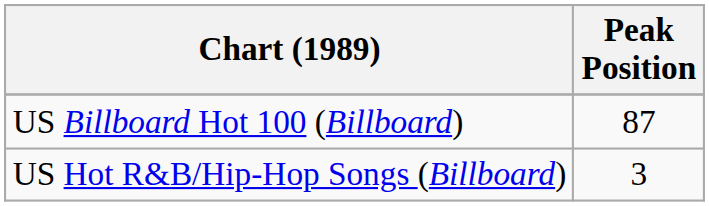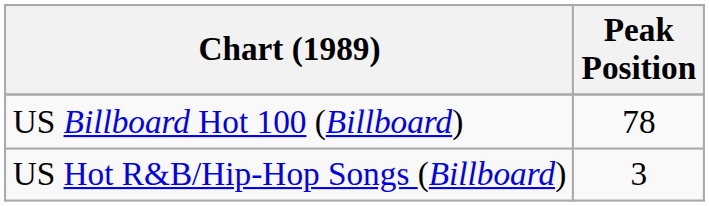US Billboard Hot 100 (Billboard) | Peak Position: 87 -> 78
